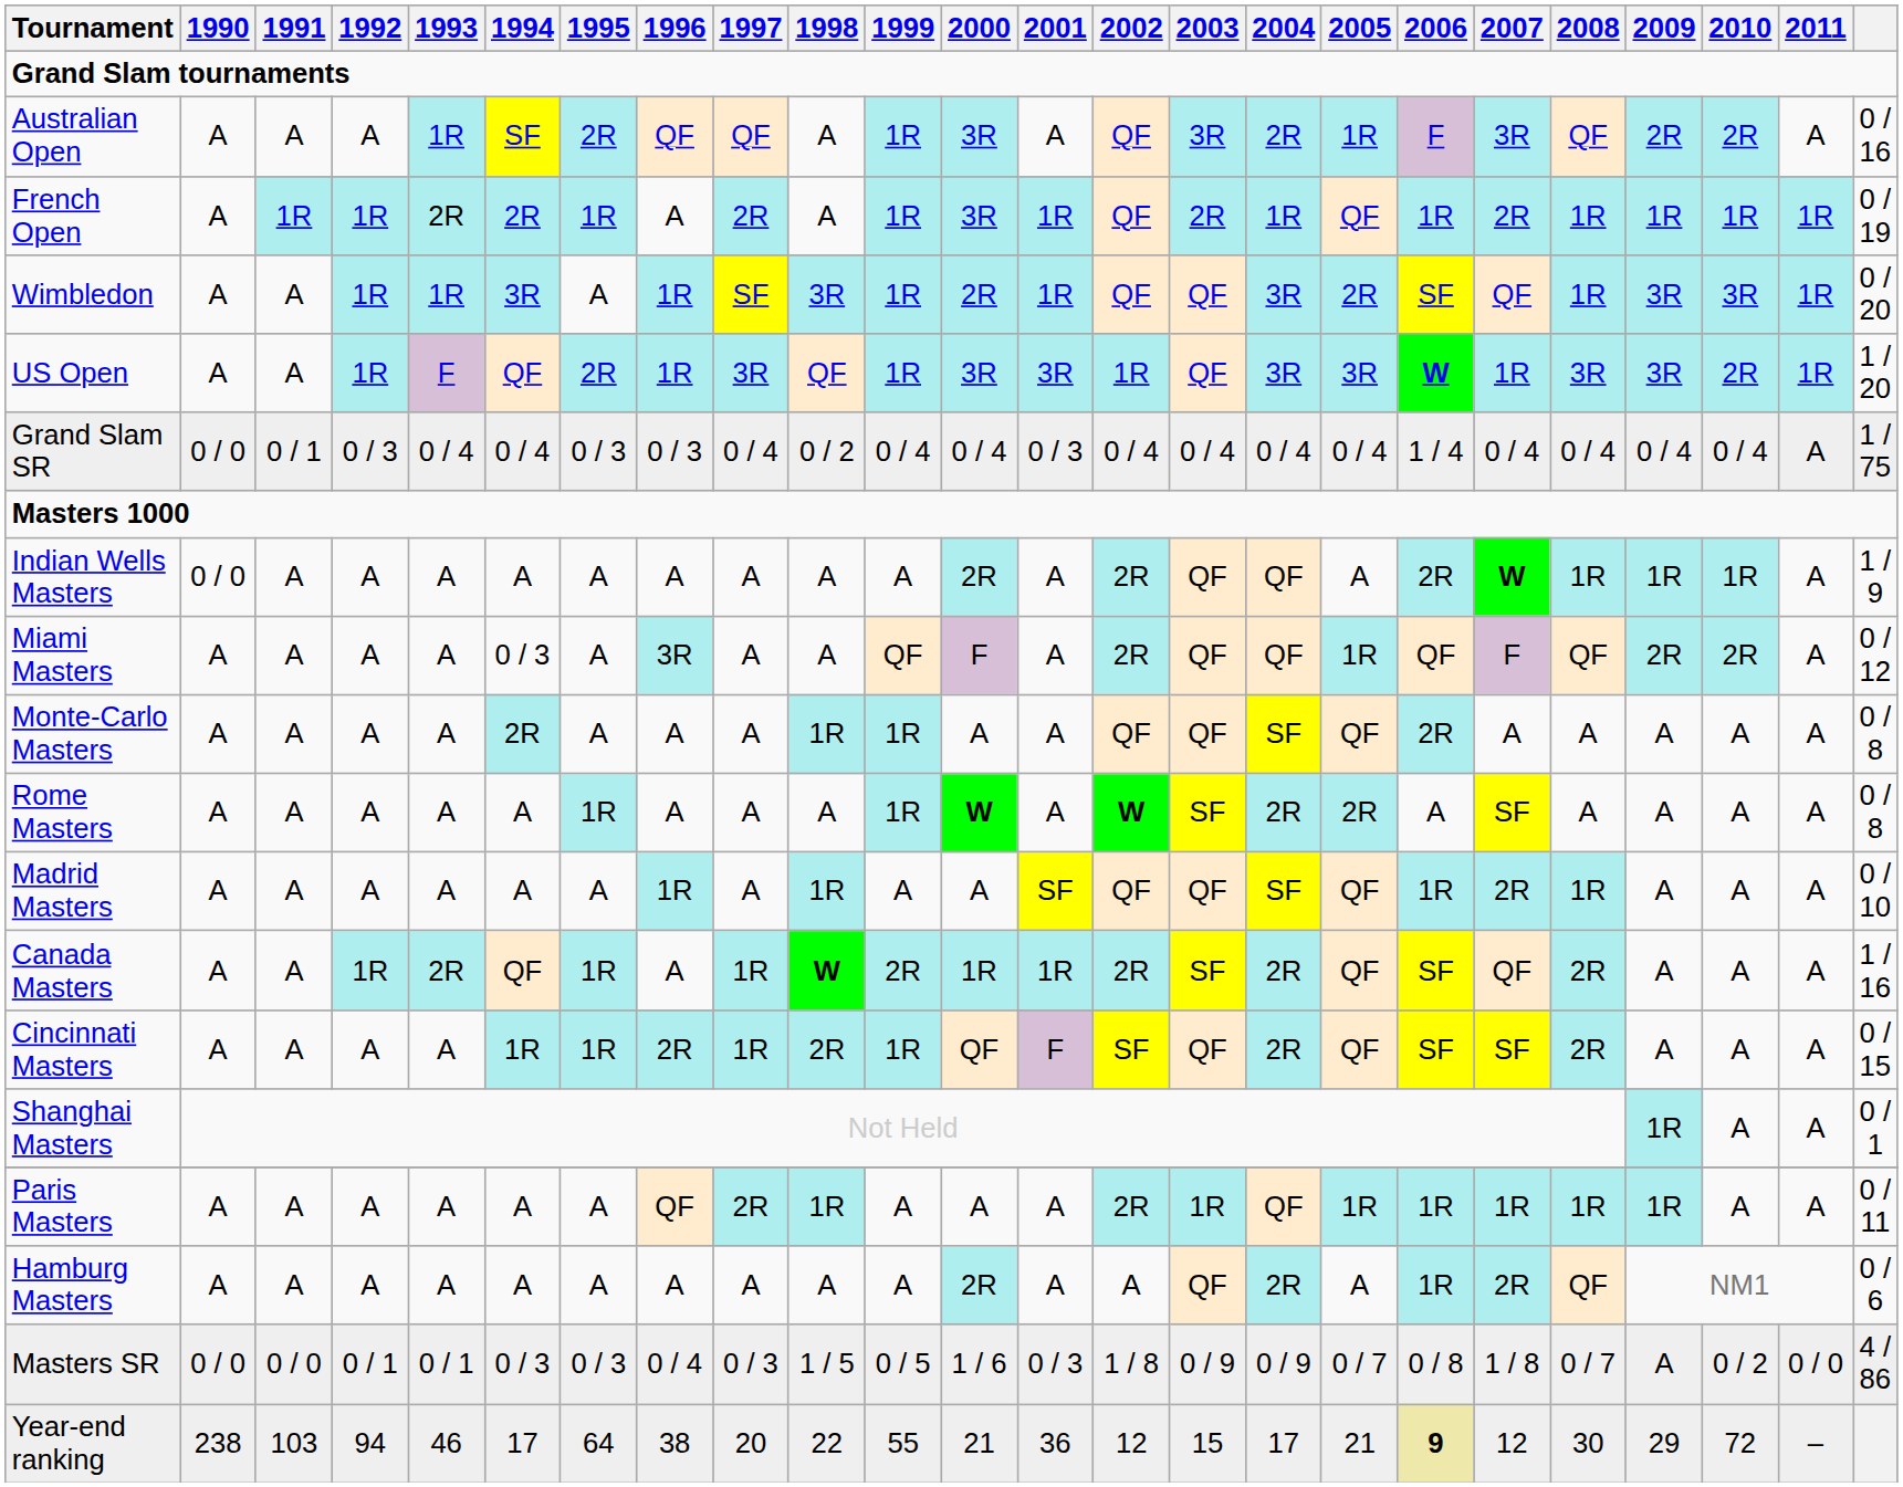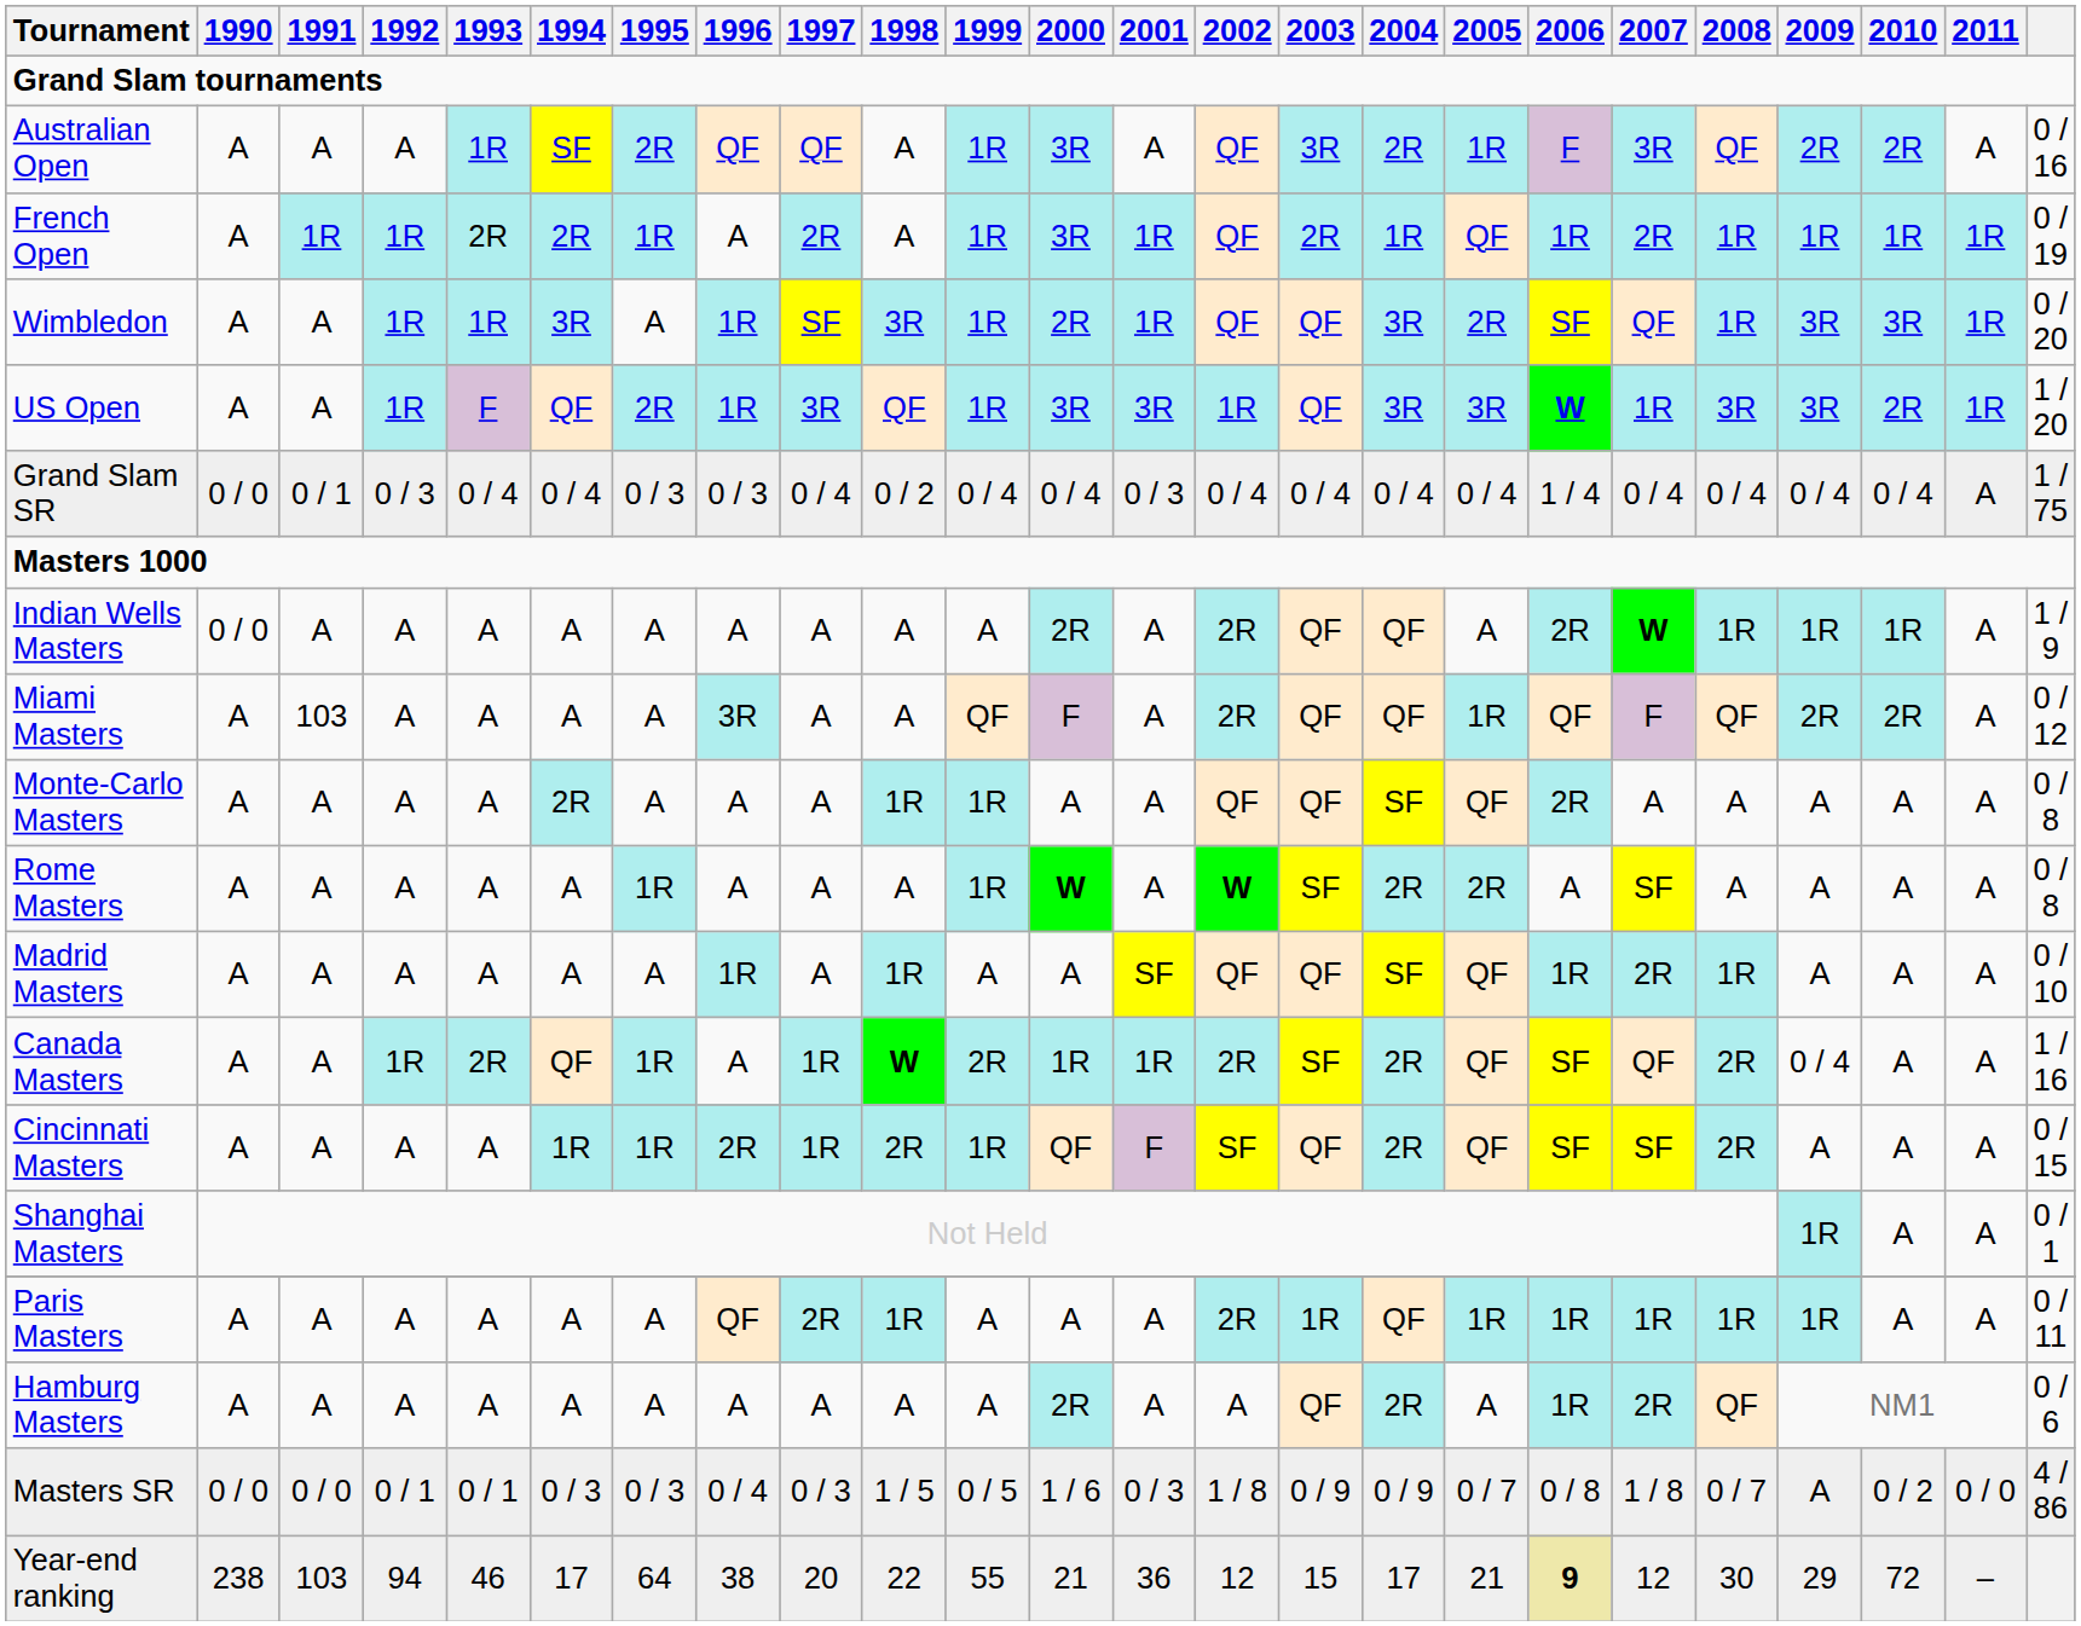Miami Masters | 1991: A -> 103
Miami Masters | 1994: 0 / 3 -> A
Canada Masters | 2009: A -> 0 / 4
